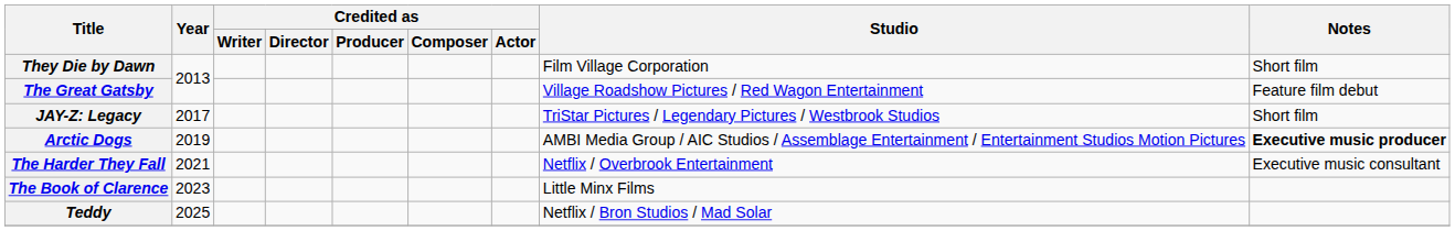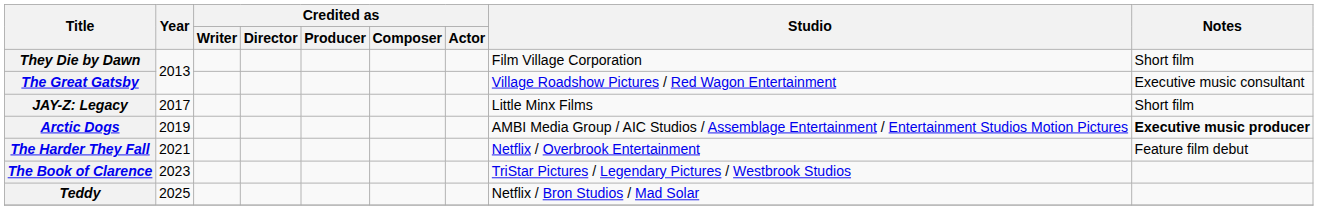The Great Gatsby | Notes: Feature film debut -> Executive music consultant
JAY-Z: Legacy | Studio: TriStar Pictures / Legendary Pictures / Westbrook Studios -> Little Minx Films
The Harder They Fall | Notes: Executive music consultant -> Feature film debut
The Book of Clarence | Studio: Little Minx Films -> TriStar Pictures / Legendary Pictures / Westbrook Studios
